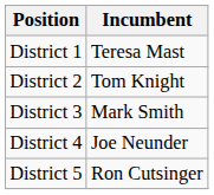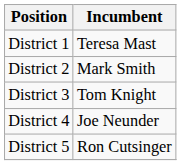District 2 | Incumbent: Tom Knight -> Mark Smith
District 3 | Incumbent: Mark Smith -> Tom Knight
